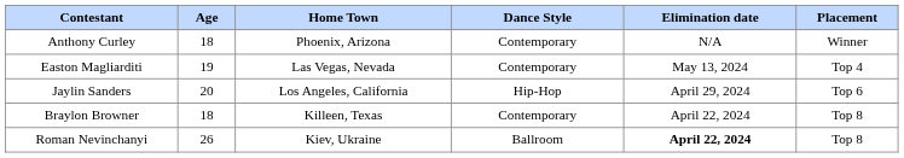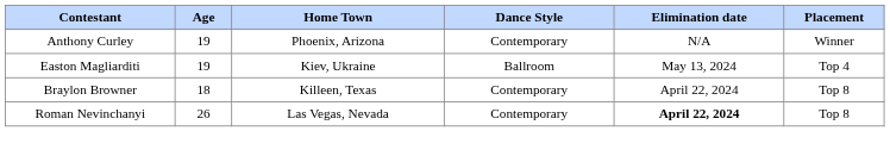Anthony Curley | Age: 18 -> 19
Easton Magliarditi | Home Town: Las Vegas, Nevada -> Kiev, Ukraine
Easton Magliarditi | Dance Style: Contemporary -> Ballroom
- row: Jaylin Sanders | 20 | Los Angeles, California | Hip-Hop | April 29, 2024 | Top 6
Roman Nevinchanyi | Home Town: Kiev, Ukraine -> Las Vegas, Nevada
Roman Nevinchanyi | Dance Style: Ballroom -> Contemporary
